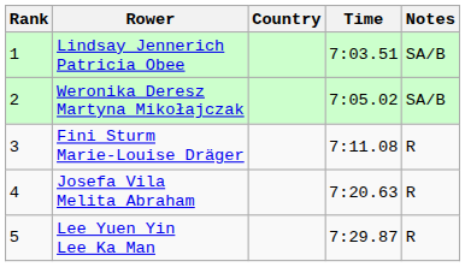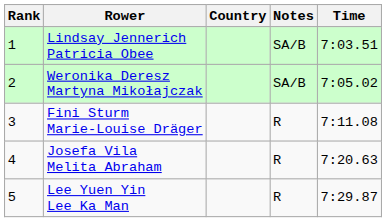columns swapped: Time <-> Notes
